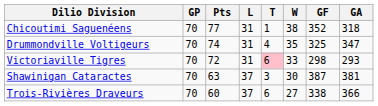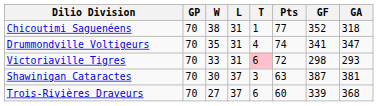columns swapped: W <-> Pts
Drummondville Voltigeurs | GF: 325 -> 341
Trois-Rivières Draveurs | GF: 338 -> 339
Trois-Rivières Draveurs | GA: 366 -> 368
